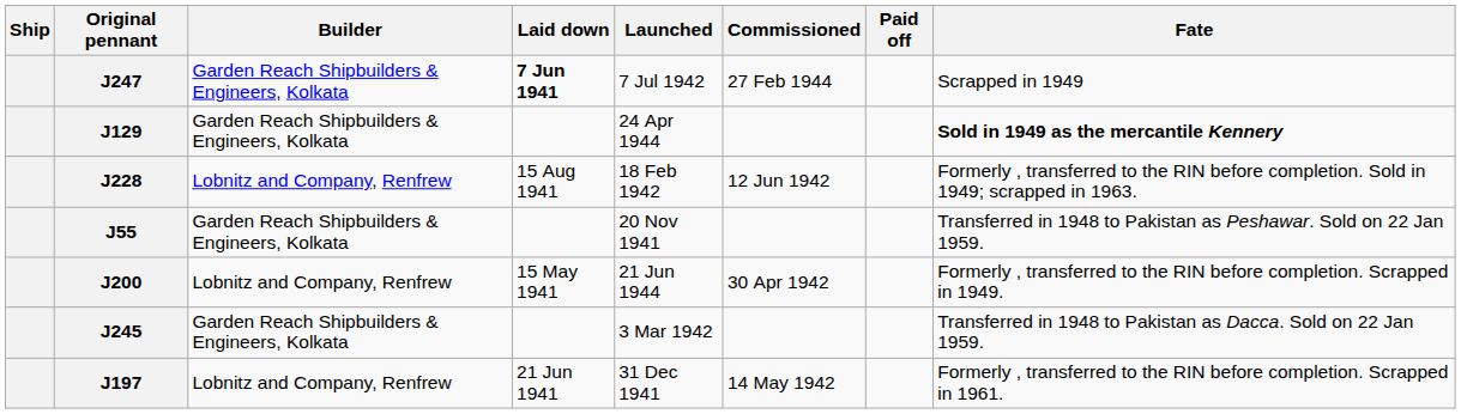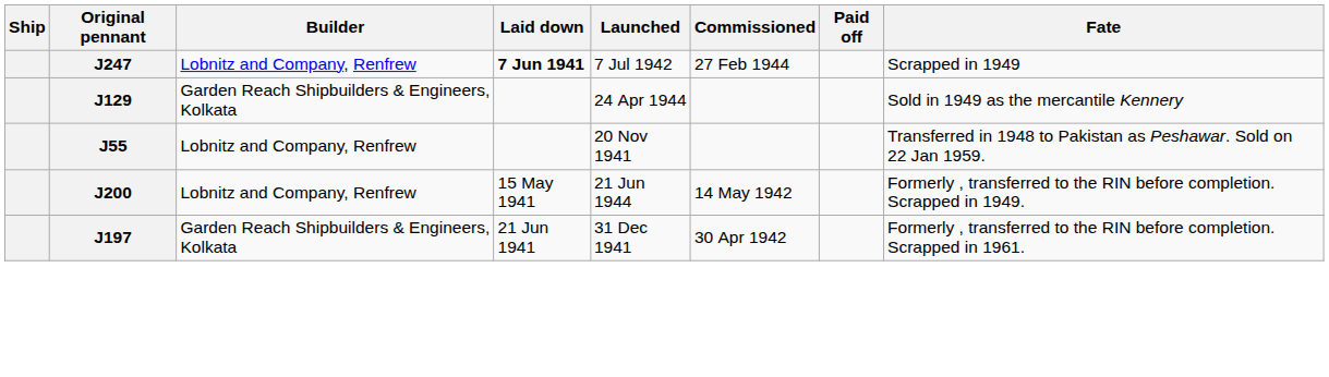J247 | Builder: Garden Reach Shipbuilders & Engineers, Kolkata -> Lobnitz and Company, Renfrew
J129 | Fate: bold -> normal
- row: J228 | Lobnitz and Company, Renfrew | 15 Aug 1941 | 18 Feb 1942 | 12 Jun 1942 | Formerly , transferred to the RIN before completion. Sold in 1949; scrapped in 1963.
J55 | Builder: Garden Reach Shipbuilders & Engineers, Kolkata -> Lobnitz and Company, Renfrew
J200 | Commissioned: 30 Apr 1942 -> 14 May 1942
- row: J245 | Garden Reach Shipbuilders & Engineers, Kolkata | 3 Mar 1942 | Transferred in 1948 to Pakistan as Dacca. Sold on 22 Jan 1959.
J197 | Builder: Lobnitz and Company, Renfrew -> Garden Reach Shipbuilders & Engineers, Kolkata
J197 | Commissioned: 14 May 1942 -> 30 Apr 1942
